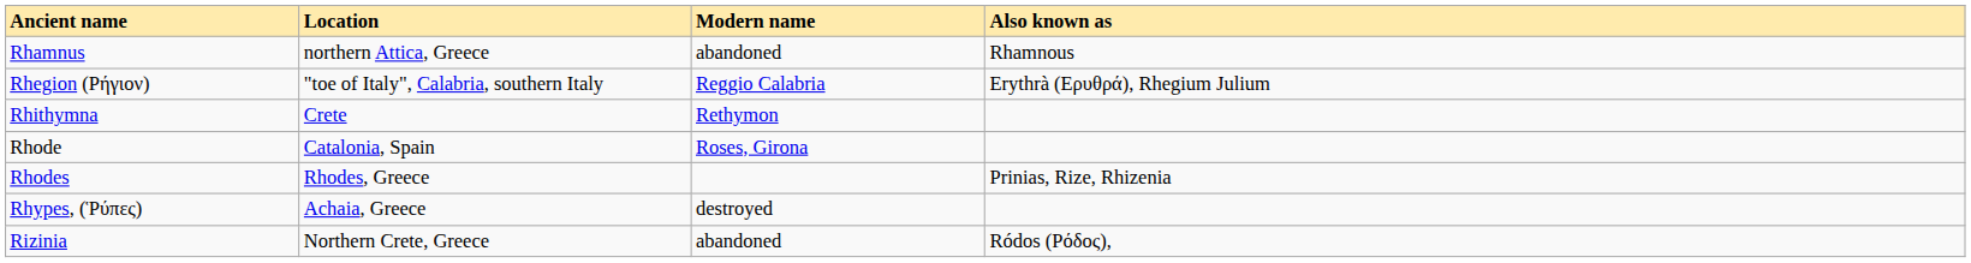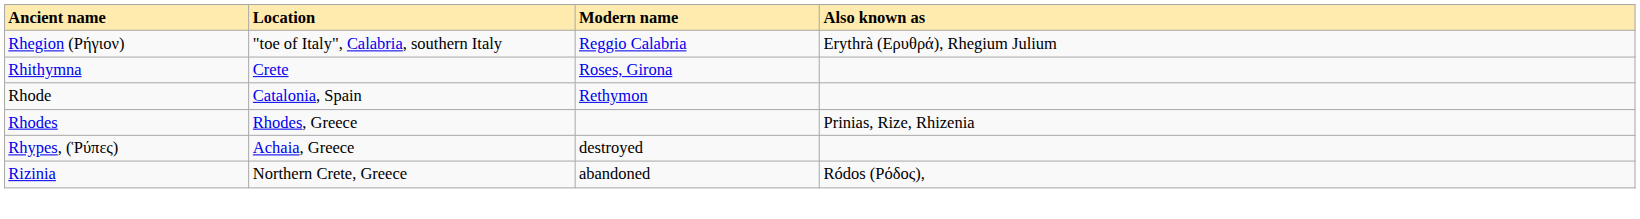- row: Rhamnus | northern Attica, Greece | abandoned | Rhamnous
Rhithymna | Modern name: Rethymon -> Roses, Girona
Rhode | Modern name: Roses, Girona -> Rethymon
